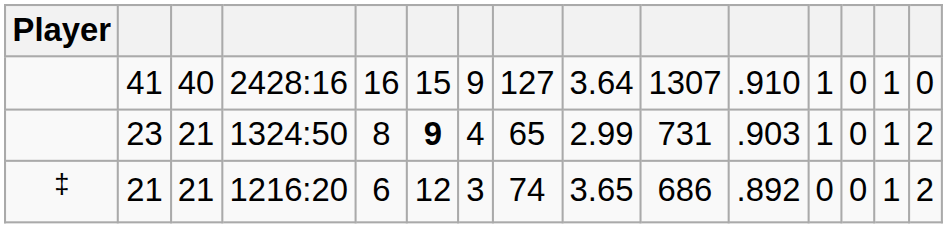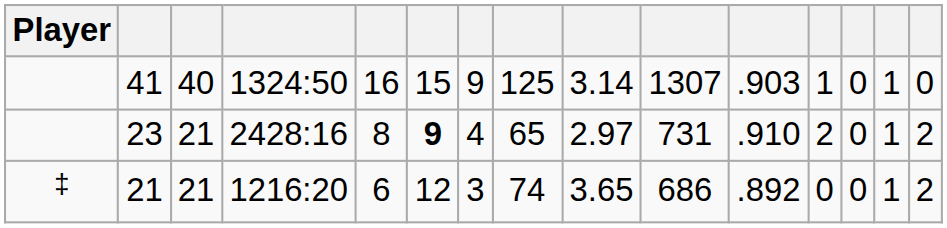41 | column 4: 2428:16 -> 1324:50
41 | column 8: 127 -> 125
41 | column 9: 3.64 -> 3.14
41 | column 11: .910 -> .903
23 | column 4: 1324:50 -> 2428:16
23 | column 9: 2.99 -> 2.97
23 | column 11: .903 -> .910
23 | column 12: 1 -> 2
